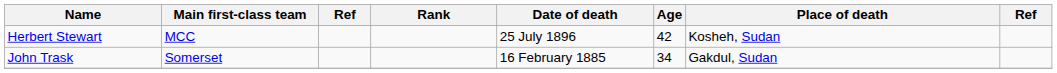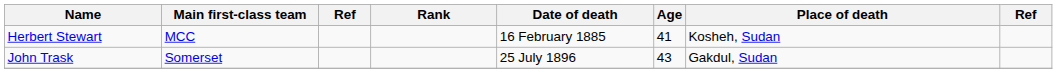Herbert Stewart | Date of death: 25 July 1896 -> 16 February 1885
Herbert Stewart | Age: 42 -> 41
John Trask | Date of death: 16 February 1885 -> 25 July 1896
John Trask | Age: 34 -> 43
